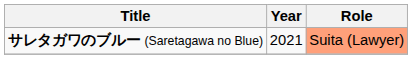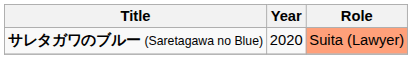サレタガワのブルー (Saretagawa no Blue) | Year: 2021 -> 2020
